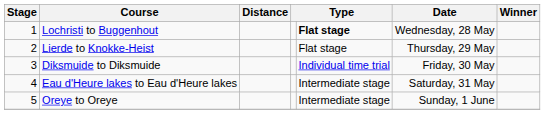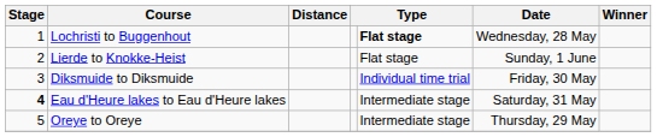Lierde to Knokke-Heist | Date: Thursday, 29 May -> Sunday, 1 June
Eau d'Heure lakes to Eau d'Heure lakes | Stage: normal -> bold
Oreye to Oreye | Date: Sunday, 1 June -> Thursday, 29 May
